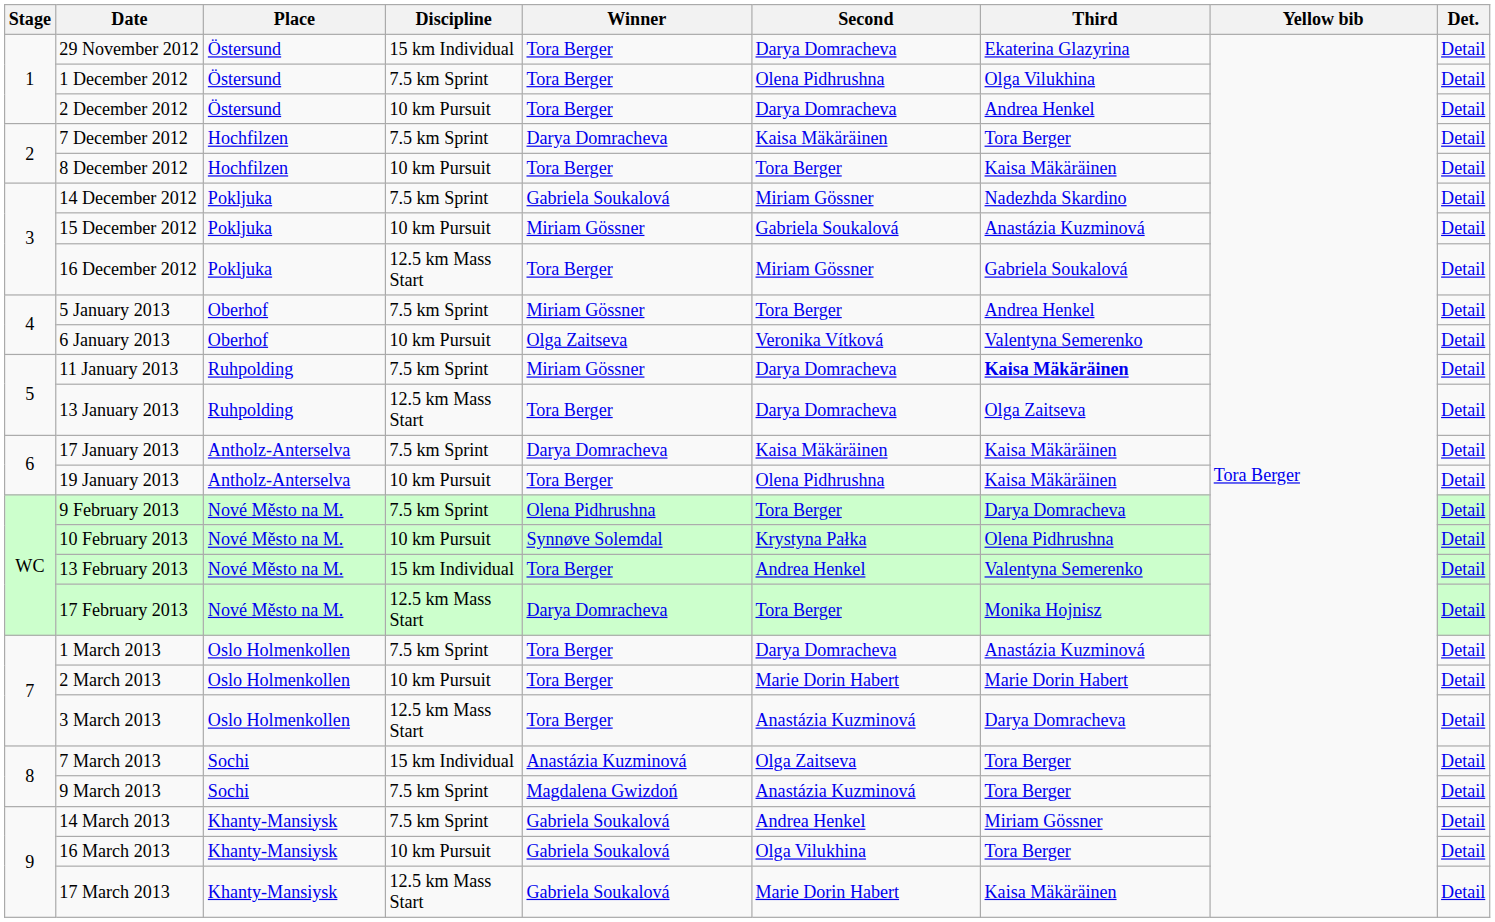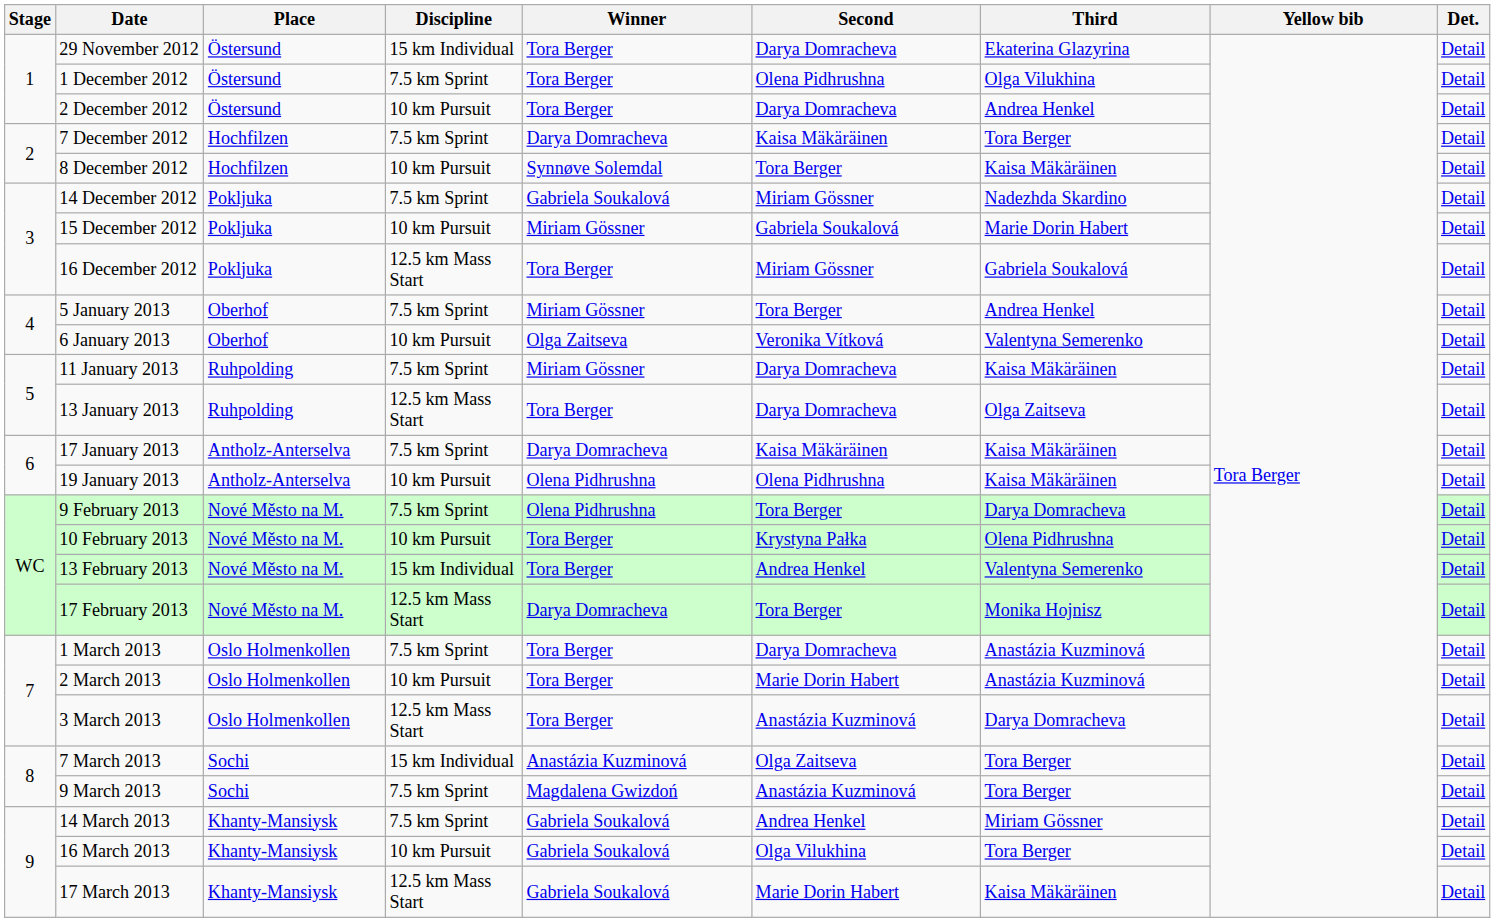8 December 2012 | Winner: Tora Berger -> Synnøve Solemdal
15 December 2012 | Third: Anastázia Kuzminová -> Marie Dorin Habert
11 January 2013 | Third: bold -> normal
19 January 2013 | Winner: Tora Berger -> Olena Pidhrushna
10 February 2013 | Winner: Synnøve Solemdal -> Tora Berger
2 March 2013 | Third: Marie Dorin Habert -> Anastázia Kuzminová
